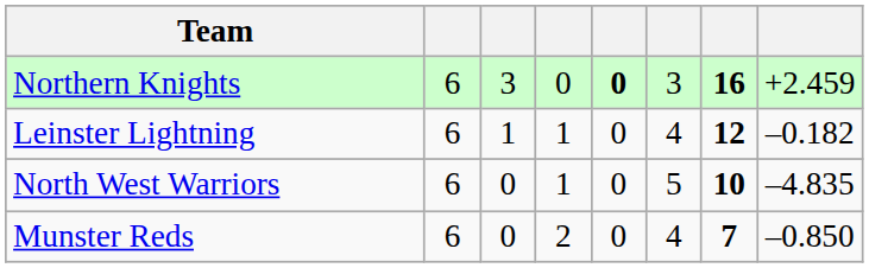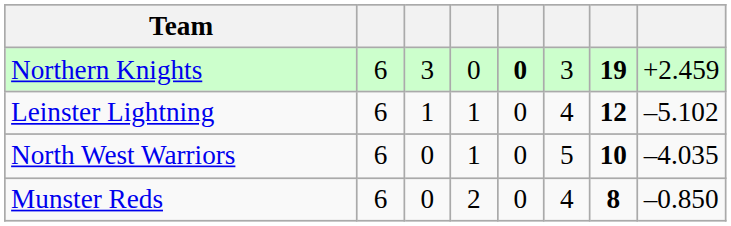Northern Knights | column 7: 16 -> 19
Leinster Lightning | column 8: –0.182 -> –5.102
North West Warriors | column 8: –4.835 -> –4.035
Munster Reds | column 7: 7 -> 8
